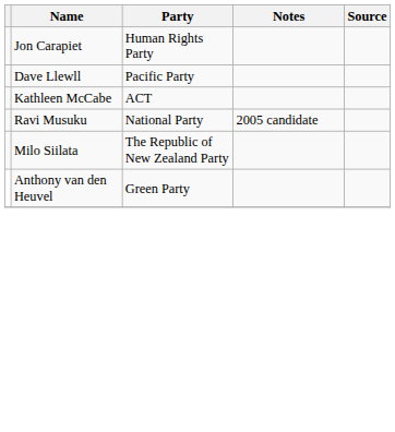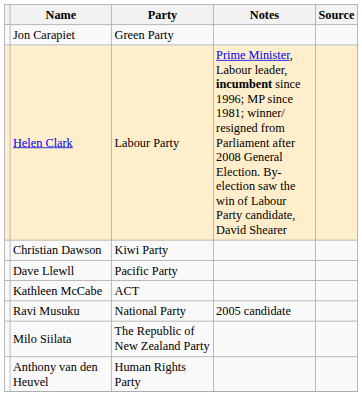Jon Carapiet | Party: Human Rights Party -> Green Party
+ row: Helen Clark | Labour Party | Prime Minister, Labour leader, incumbent since 1996; MP since 1981; winner/ resigned from Parliament after 2008 General Election. By- election saw the win of Labour Party candidate, David Shearer
+ row: Christian Dawson | Kiwi Party
Anthony van den Heuvel | Party: Green Party -> Human Rights Party
